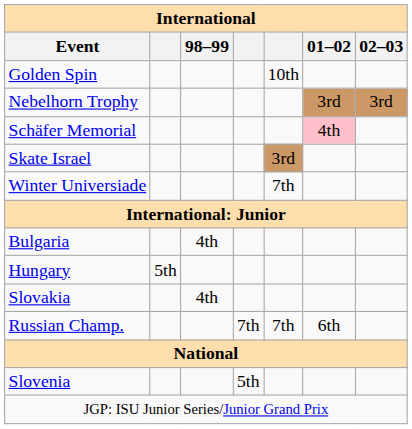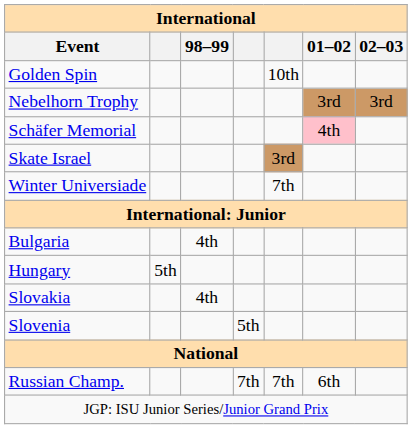rows swapped: Slovenia <-> Russian Champ.
